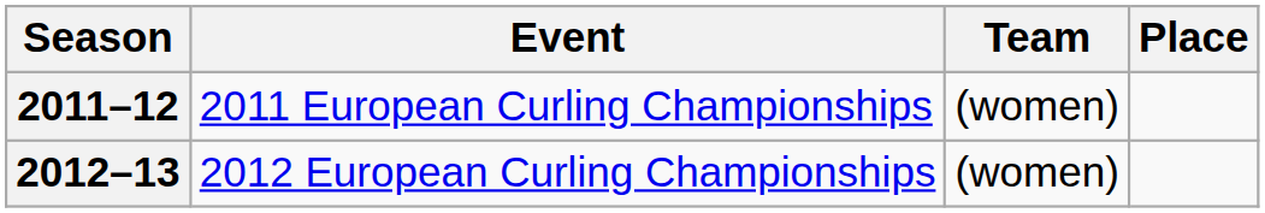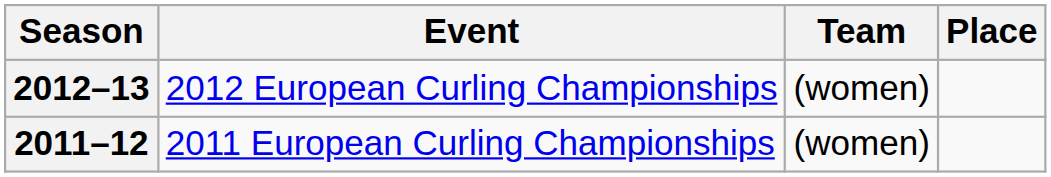rows swapped: 2011–12 <-> 2012–13
